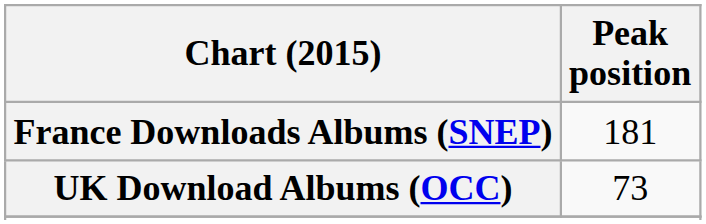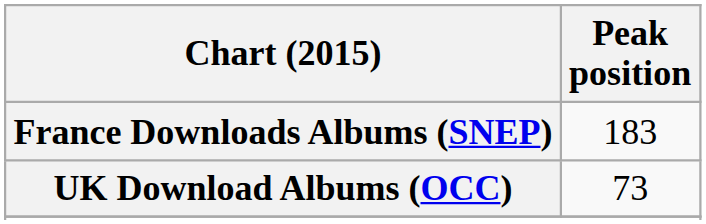France Downloads Albums (SNEP) | Peak position: 181 -> 183
